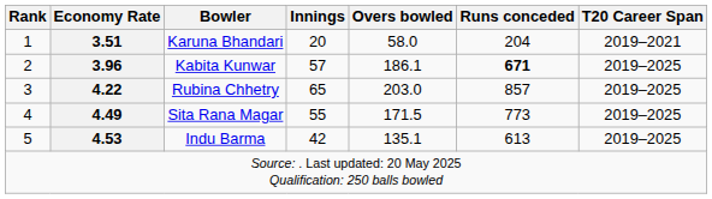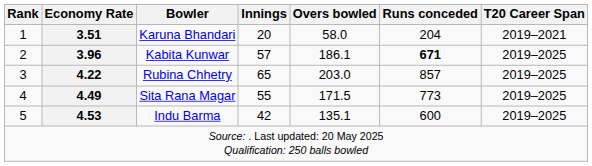Indu Barma | Runs conceded: 613 -> 600
